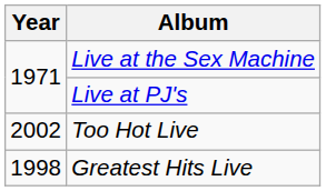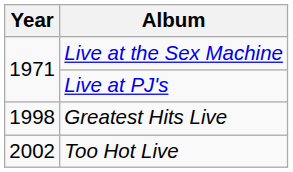rows swapped: Greatest Hits Live <-> Too Hot Live
